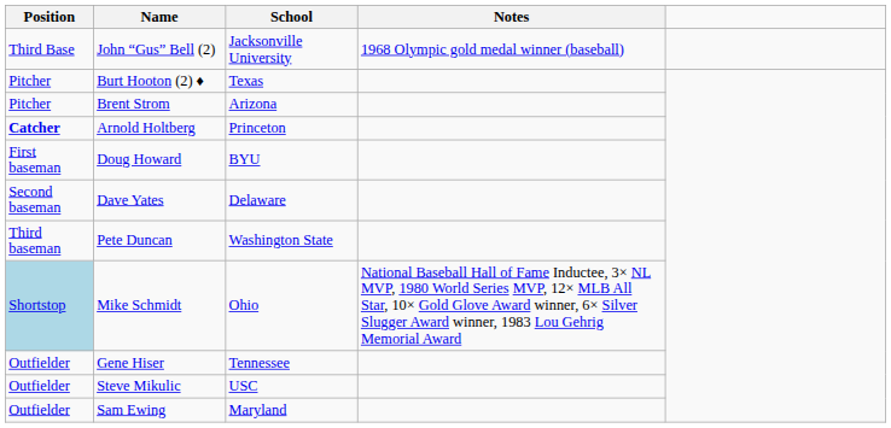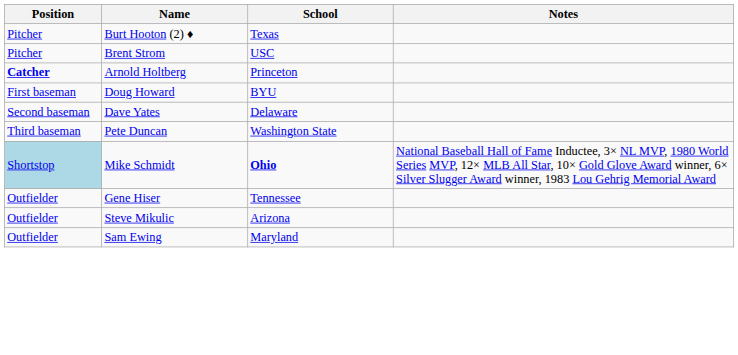- row: Third Base | John “Gus” Bell (2) | Jacksonville University | 1968 Olympic gold medal winner (baseball)
Brent Strom | School: Arizona -> USC
Mike Schmidt | School: normal -> bold
Steve Mikulic | School: USC -> Arizona
